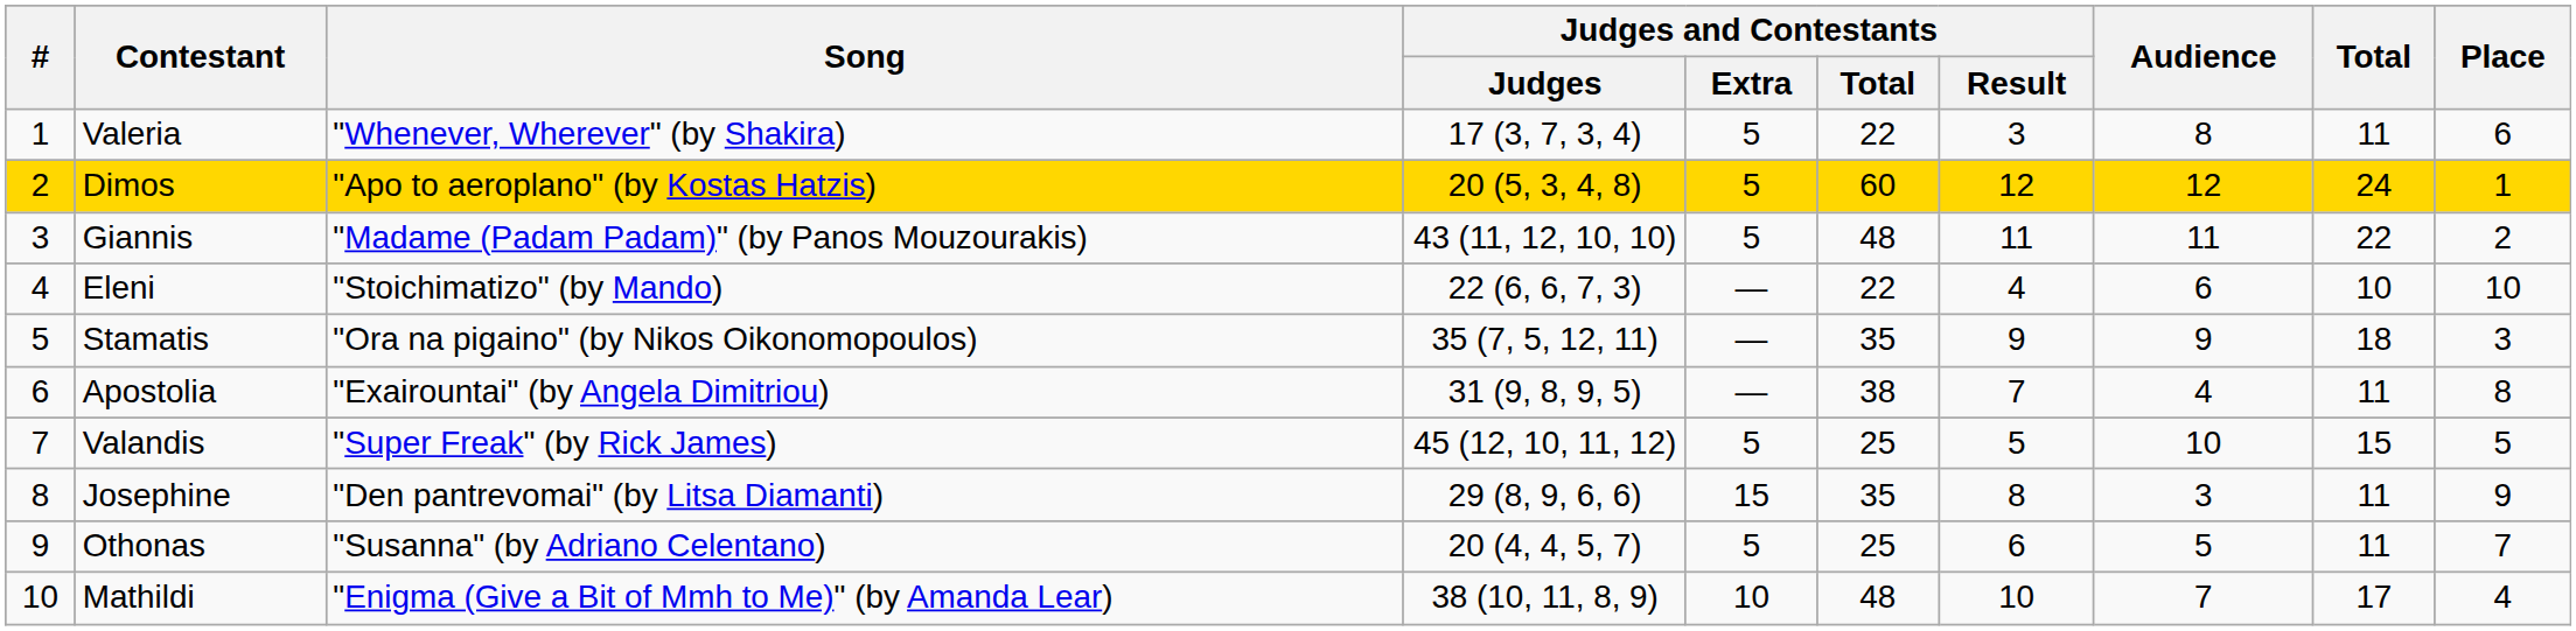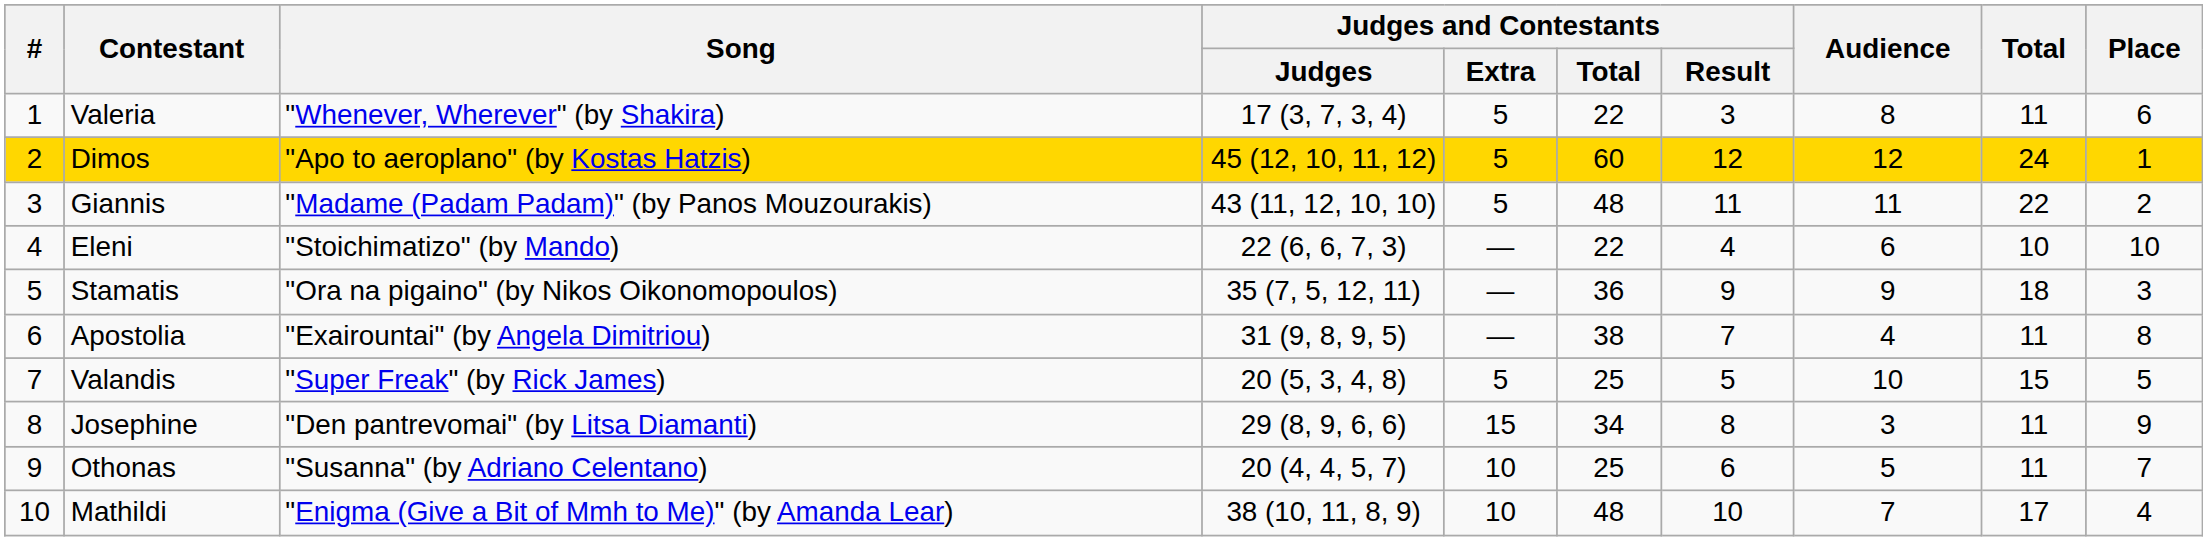Dimos | Judges and Contestants / Judges: 20 (5, 3, 4, 8) -> 45 (12, 10, 11, 12)
Stamatis | Judges and Contestants / Total: 35 -> 36
Valandis | Judges and Contestants / Judges: 45 (12, 10, 11, 12) -> 20 (5, 3, 4, 8)
Josephine | Judges and Contestants / Total: 35 -> 34
Othonas | Judges and Contestants / Extra: 5 -> 10
